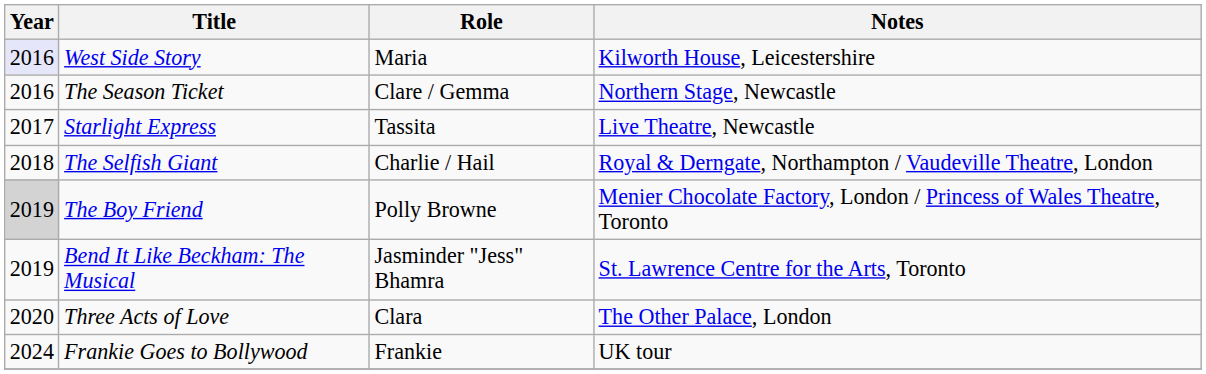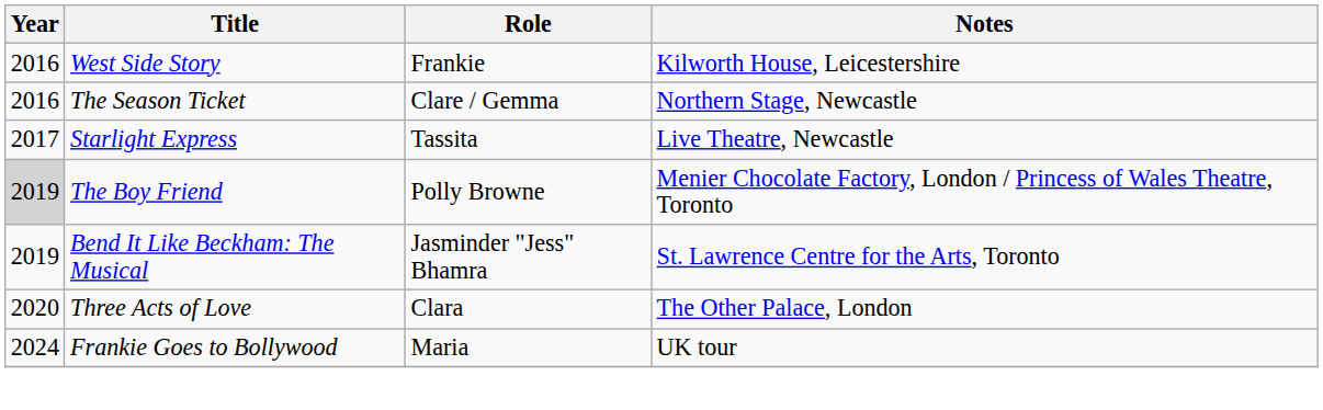West Side Story | Year: lavender background -> no background
West Side Story | Role: Maria -> Frankie
- row: 2018 | The Selfish Giant | Charlie / Hail | Royal & Derngate, Northampton / Vaudeville Theatre, London
Frankie Goes to Bollywood | Role: Frankie -> Maria
